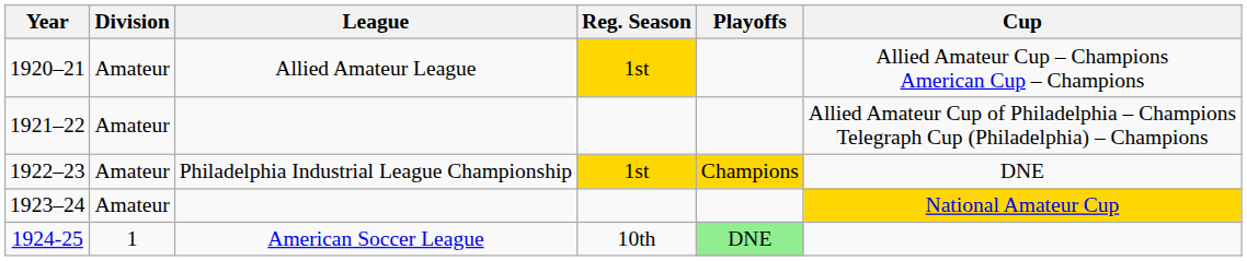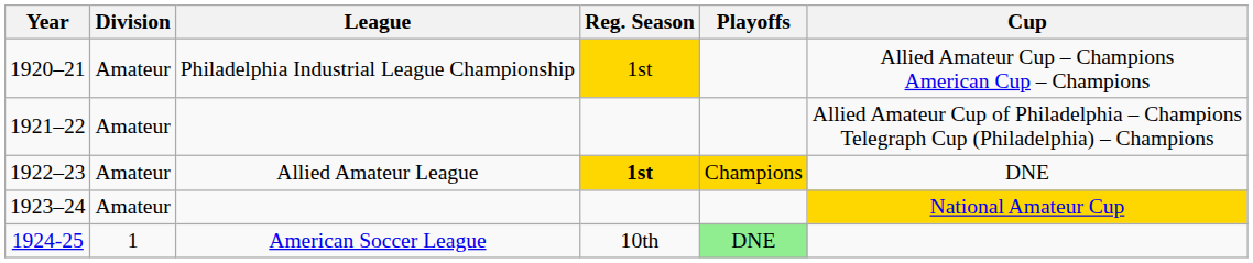1920–21 | League: Allied Amateur League -> Philadelphia Industrial League Championship
1922–23 | League: Philadelphia Industrial League Championship -> Allied Amateur League
1922–23 | Reg. Season: normal -> bold
